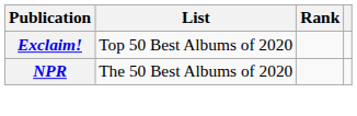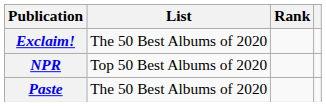Exclaim! | List: Top 50 Best Albums of 2020 -> The 50 Best Albums of 2020
NPR | List: The 50 Best Albums of 2020 -> Top 50 Best Albums of 2020
+ row: Paste | The 50 Best Albums of 2020
